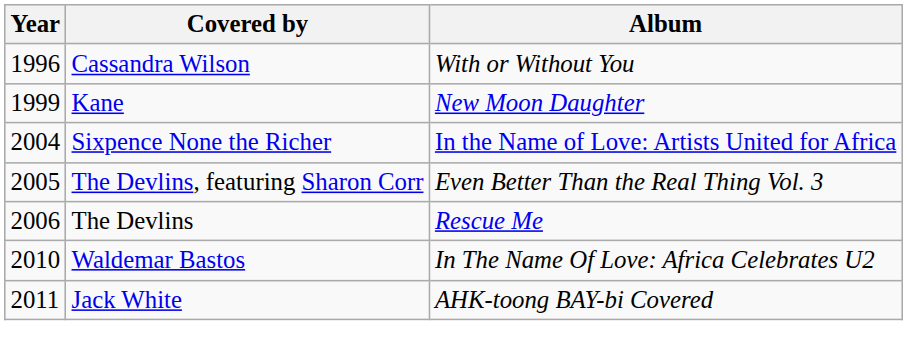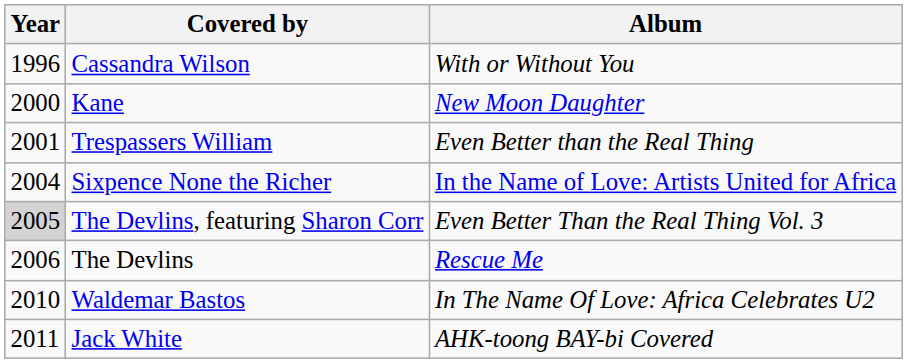Kane | Year: 1999 -> 2000
+ row: 2001 | Trespassers William | Even Better than the Real Thing
The Devlins, featuring Sharon Corr | Year: no background -> lightgrey background
